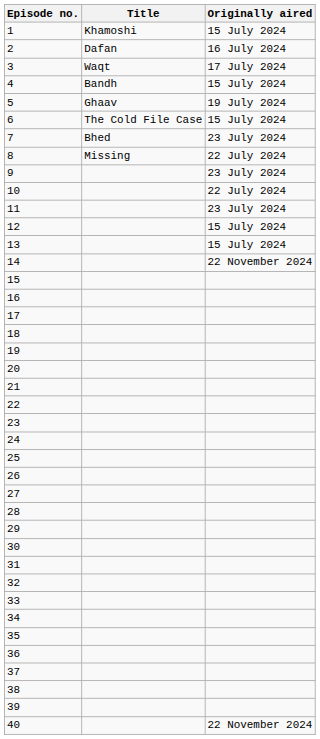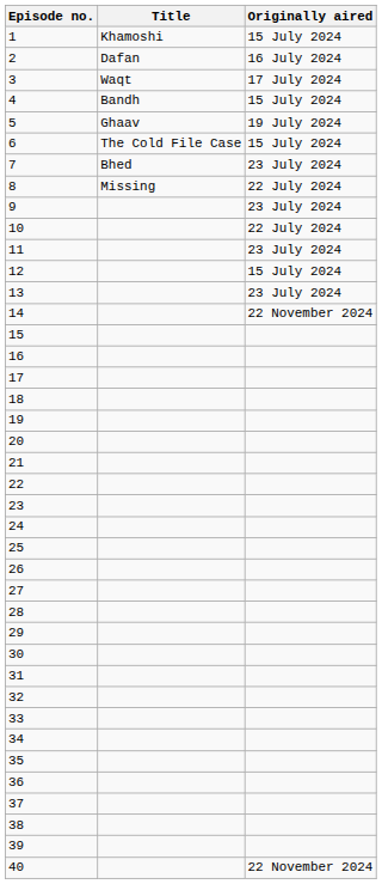13 | Originally aired: 15 July 2024 -> 23 July 2024
